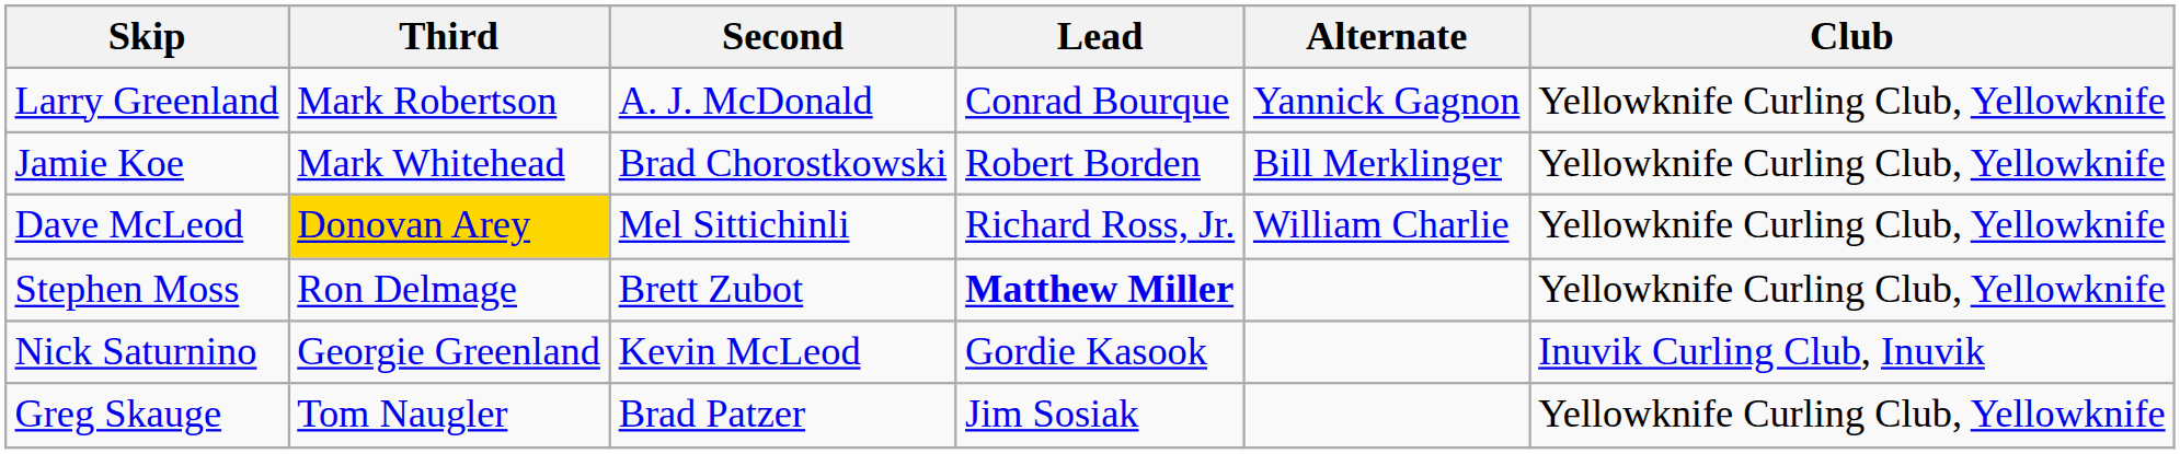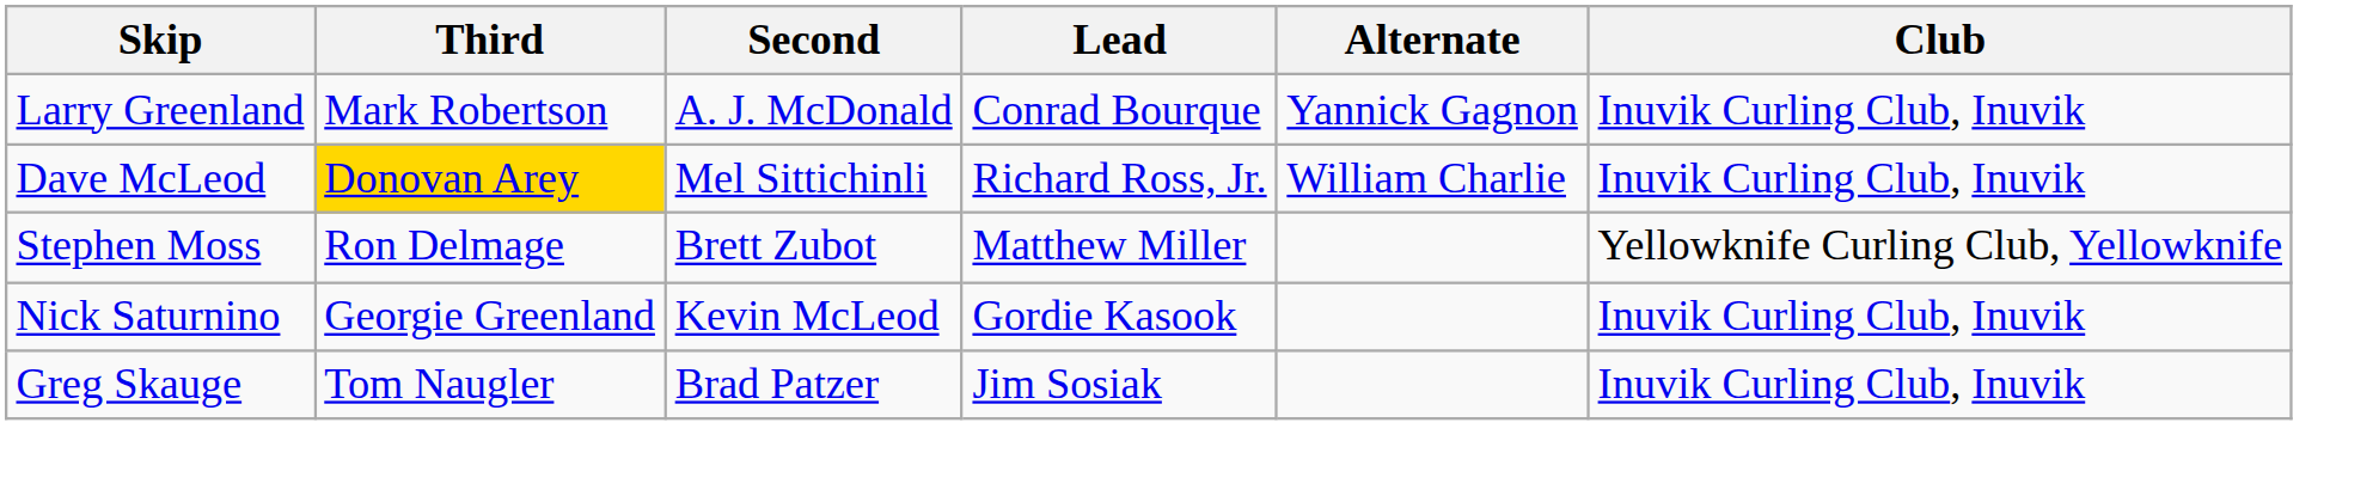Larry Greenland | Club: Yellowknife Curling Club, Yellowknife -> Inuvik Curling Club, Inuvik
- row: Jamie Koe | Mark Whitehead | Brad Chorostkowski | Robert Borden | Bill Merklinger | Yellowknife Curling Club, Yellowknife
Dave McLeod | Club: Yellowknife Curling Club, Yellowknife -> Inuvik Curling Club, Inuvik
Stephen Moss | Lead: bold -> normal
Greg Skauge | Club: Yellowknife Curling Club, Yellowknife -> Inuvik Curling Club, Inuvik
